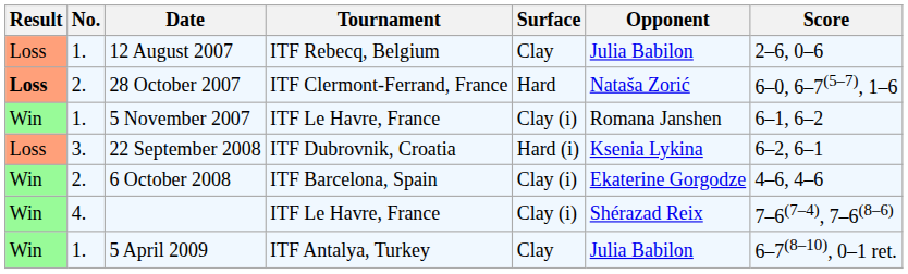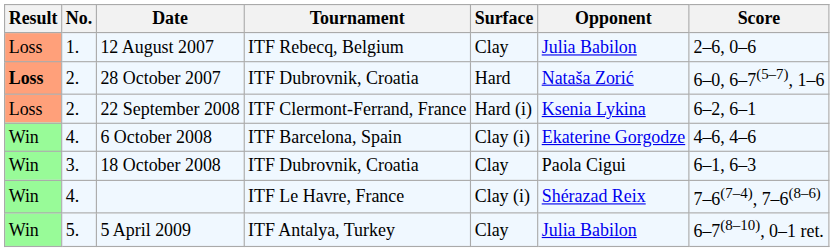28 October 2007 | Tournament: ITF Clermont-Ferrand, France -> ITF Dubrovnik, Croatia
- row: Win | 1. | 5 November 2007 | ITF Le Havre, France | Clay (i) | Romana Janshen | 6–1, 6–2
22 September 2008 | No.: 3. -> 2.
22 September 2008 | Tournament: ITF Dubrovnik, Croatia -> ITF Clermont-Ferrand, France
6 October 2008 | No.: 2. -> 4.
+ row: Win | 3. | 18 October 2008 | ITF Dubrovnik, Croatia | Clay | Paola Cigui | 6–1, 6–3
5 April 2009 | No.: 1. -> 5.
